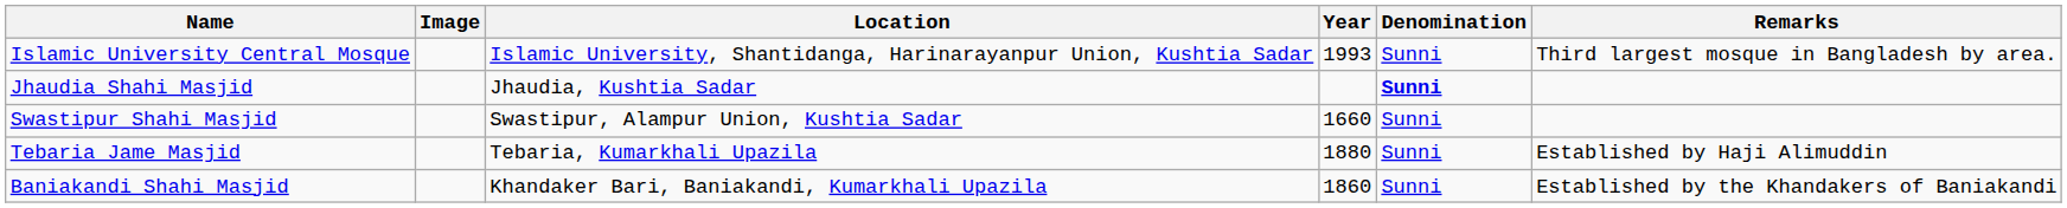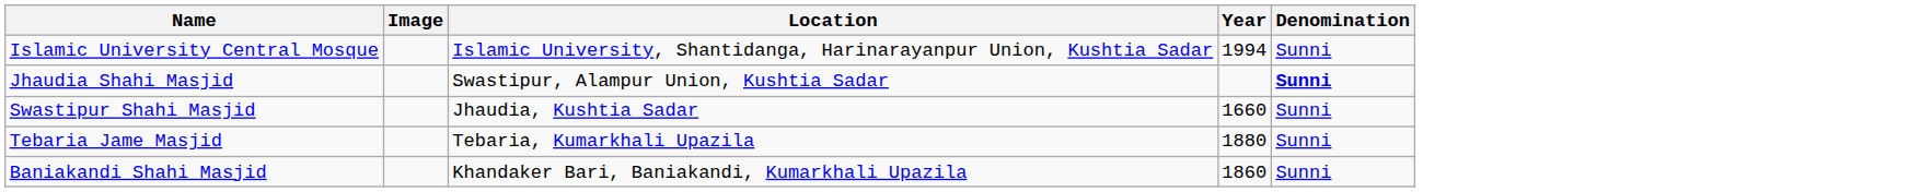- column: Remarks | Third largest mosque in Bangladesh by area. | Established by Haji Alimuddin | Established by the Khandakers of Baniakandi
Islamic University Central Mosque | Year: 1993 -> 1994
Jhaudia Shahi Masjid | Location: Jhaudia, Kushtia Sadar -> Swastipur, Alampur Union, Kushtia Sadar
Swastipur Shahi Masjid | Location: Swastipur, Alampur Union, Kushtia Sadar -> Jhaudia, Kushtia Sadar
